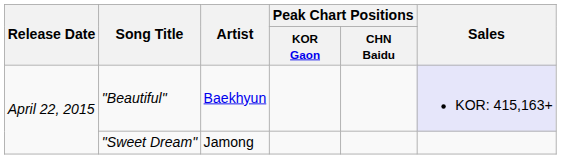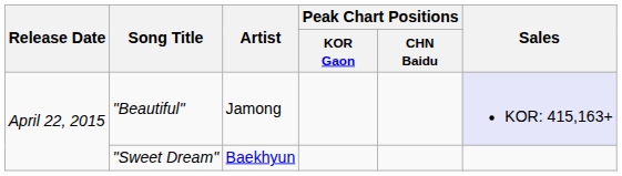"Beautiful" | Artist: Baekhyun -> Jamong
"Sweet Dream" | Artist: Jamong -> Baekhyun
